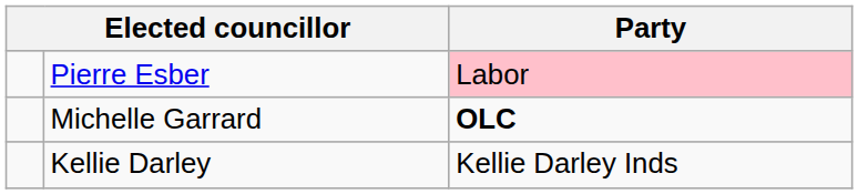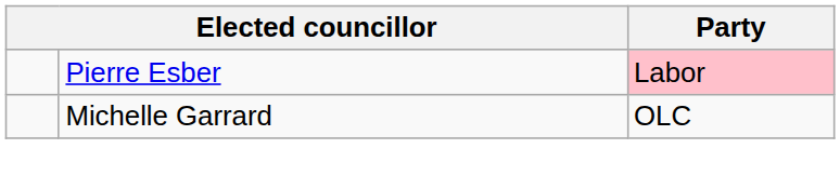Michelle Garrard | Party: bold -> normal
- row: Kellie Darley | Kellie Darley Inds
